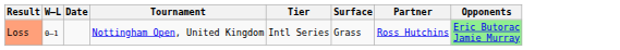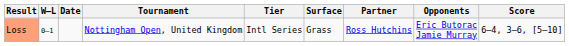+ column: Score | 6–4, 3–6, [5–10]
Loss | Opponents: lightgreen background -> no background
